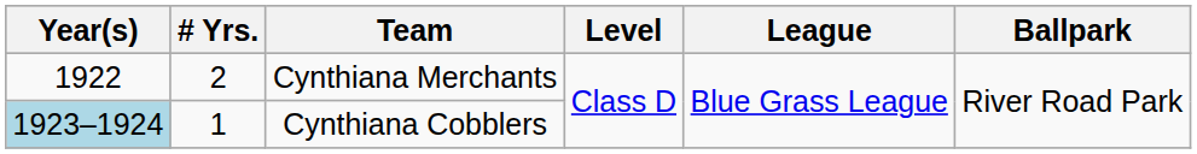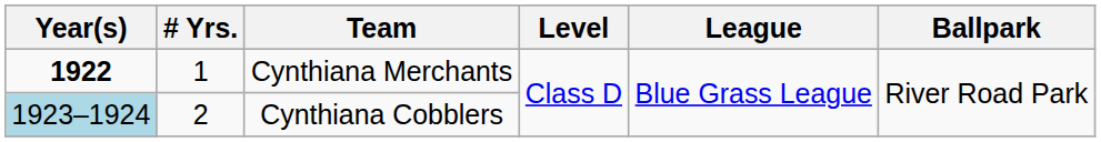Cynthiana Merchants | Year(s): normal -> bold
Cynthiana Merchants | # Yrs.: 2 -> 1
Cynthiana Cobblers | # Yrs.: 1 -> 2
